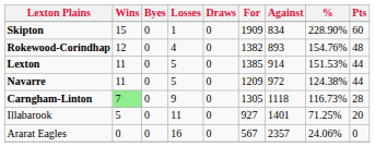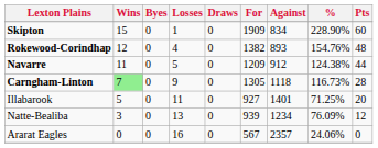- row: Lexton | 11 | 0 | 5 | 0 | 1385 | 914 | 151.53% | 44
Navarre | Against: 972 -> 912
+ row: Natte-Bealiba | 3 | 0 | 13 | 0 | 939 | 1234 | 76.09% | 12
